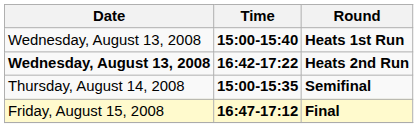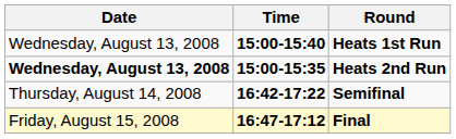Heats 2nd Run | Time: 16:42-17:22 -> 15:00-15:35
Semifinal | Time: 15:00-15:35 -> 16:42-17:22
